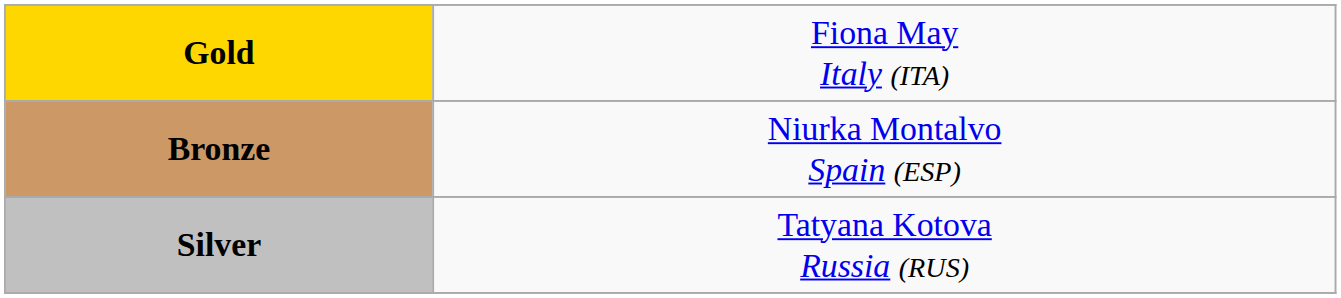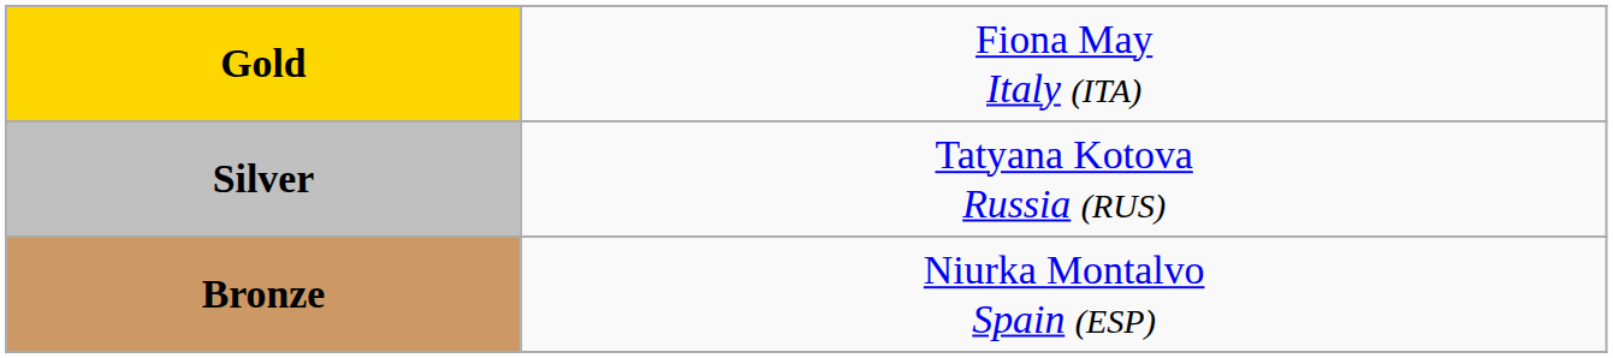rows swapped: Silver <-> Bronze
